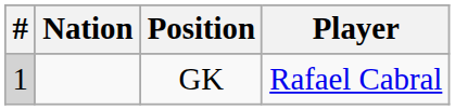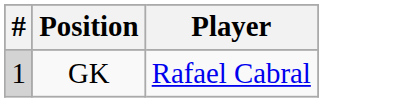- column: Nation
